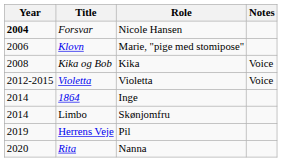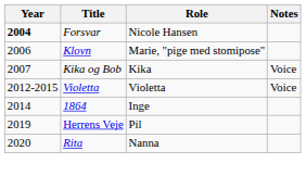Kika og Bob | Year: 2008 -> 2007
- row: 2014 | Limbo | Skønjomfru
